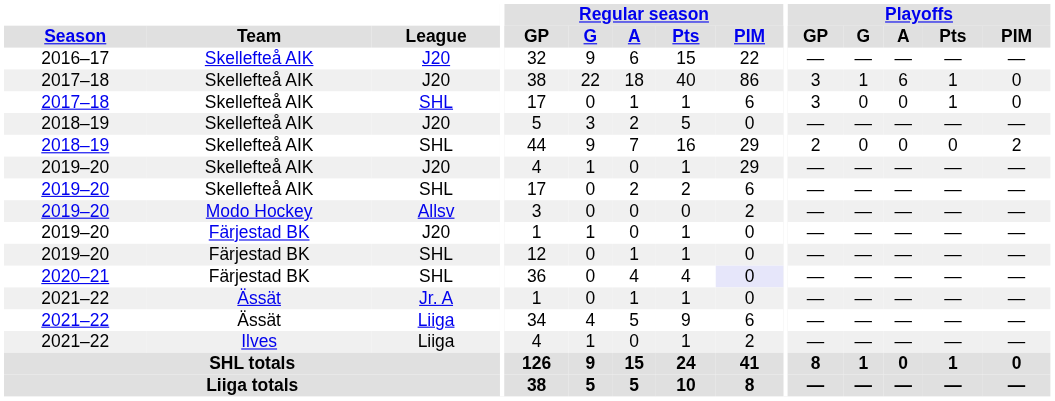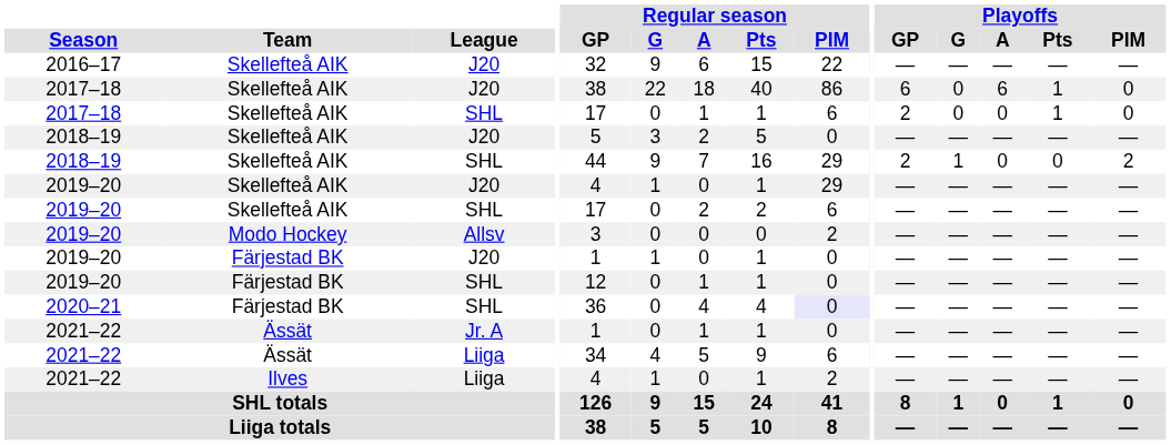2017–18 / J20 | Playoffs / GP: 3 -> 6
2017–18 / J20 | Playoffs / G: 1 -> 0
2017–18 / SHL | Playoffs / GP: 3 -> 2
2018–19 / SHL | Playoffs / G: 0 -> 1
